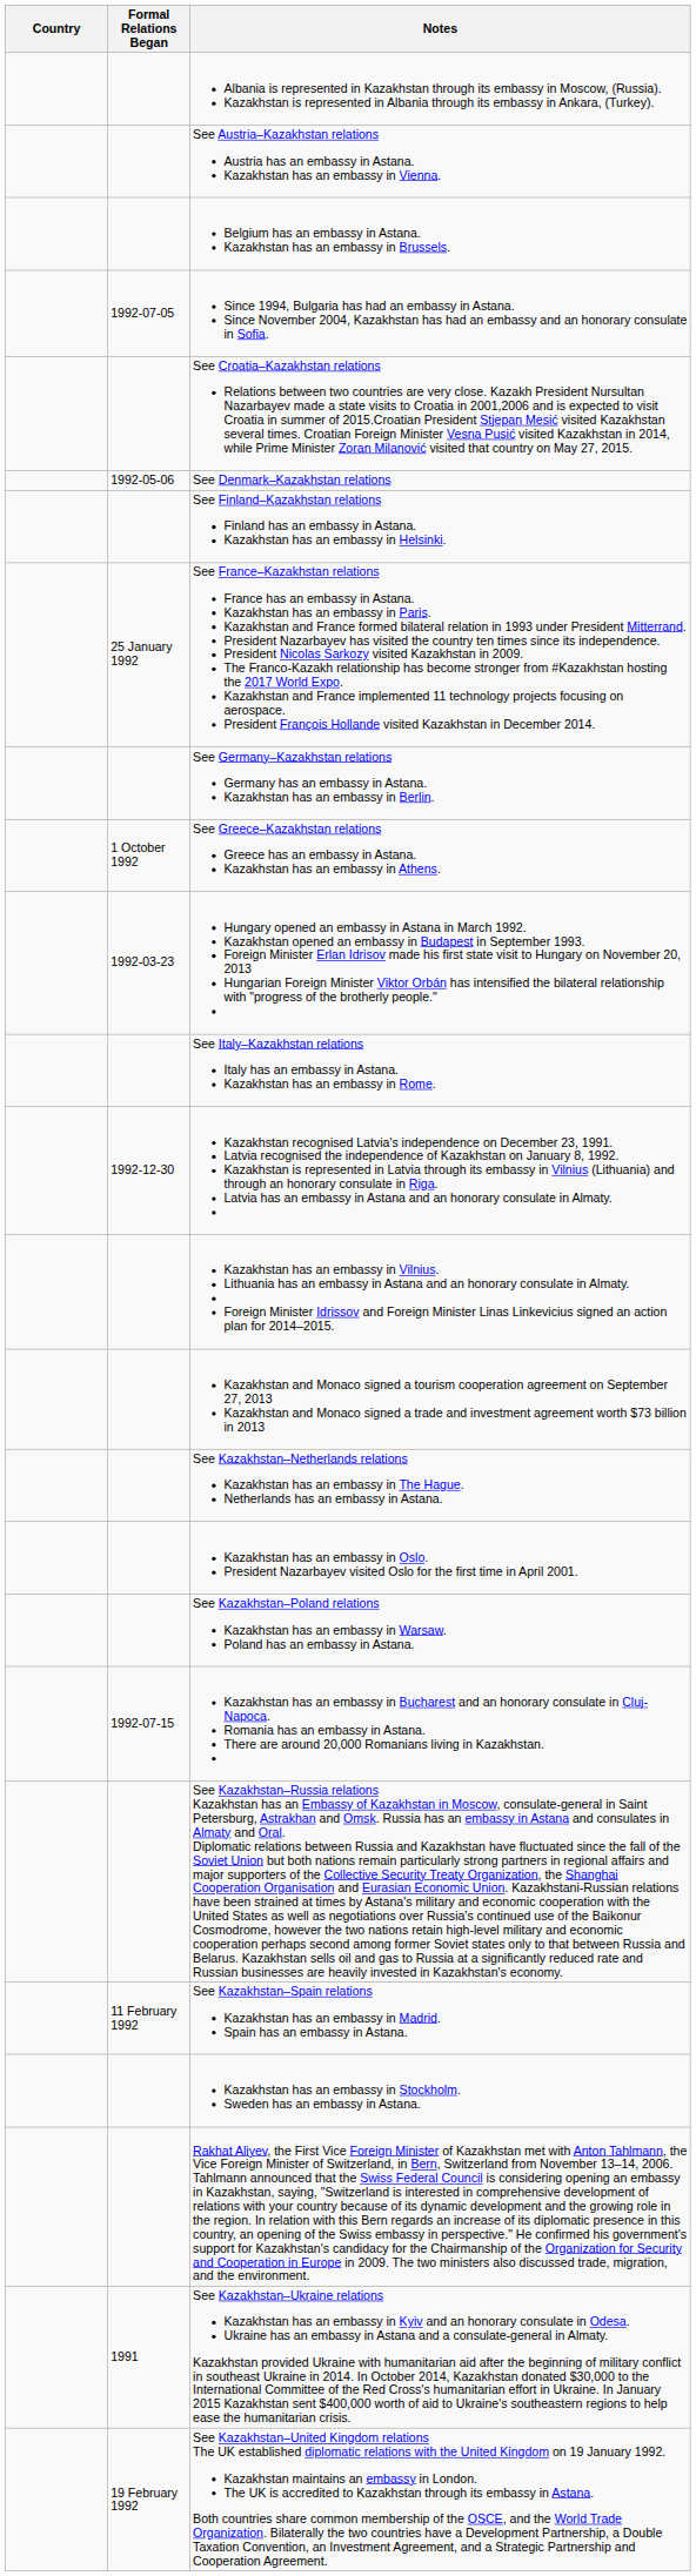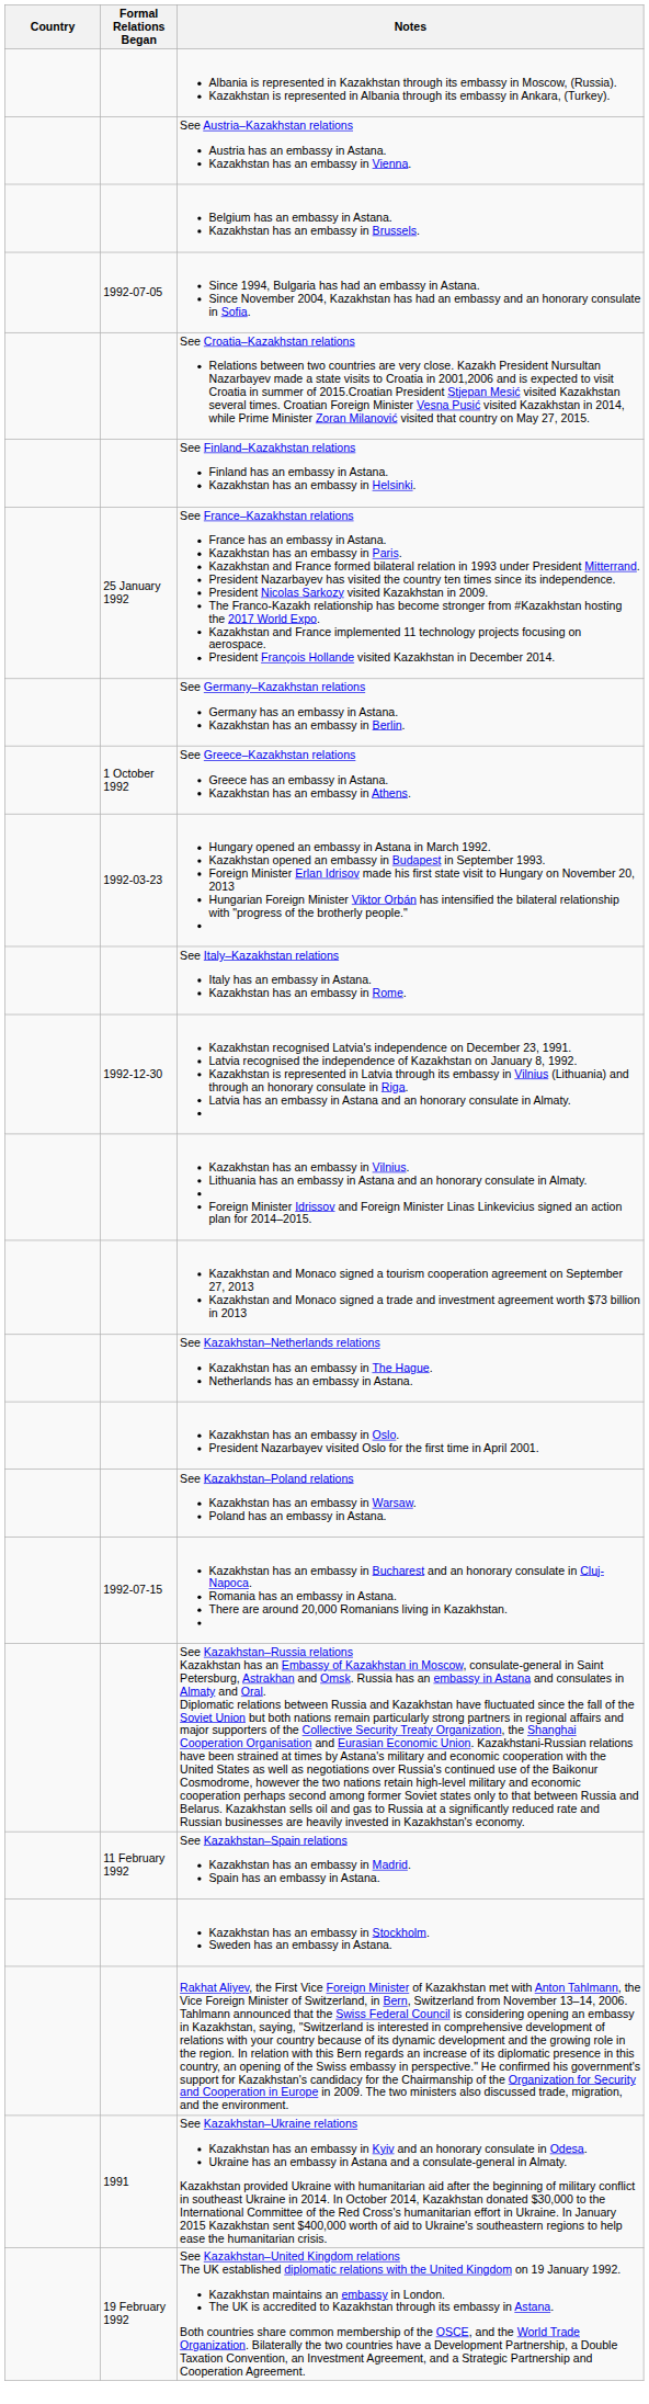- row: 1992-05-06 | See Denmark–Kazakhstan relations
